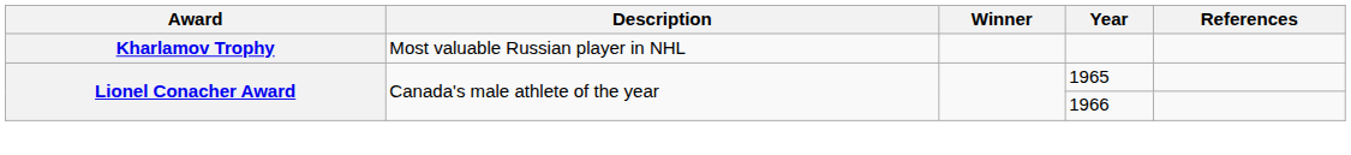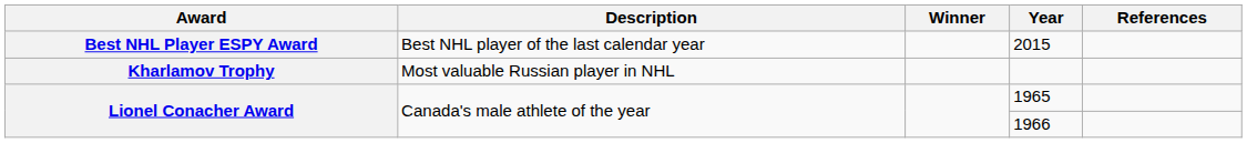+ row: Best NHL Player ESPY Award | Best NHL player of the last calendar year | 2015
